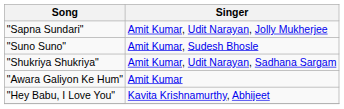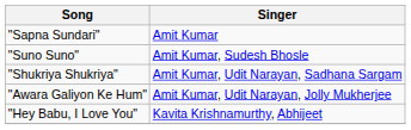"Sapna Sundari" | Singer: Amit Kumar, Udit Narayan, Jolly Mukherjee -> Amit Kumar
"Awara Galiyon Ke Hum" | Singer: Amit Kumar -> Amit Kumar, Udit Narayan, Jolly Mukherjee
